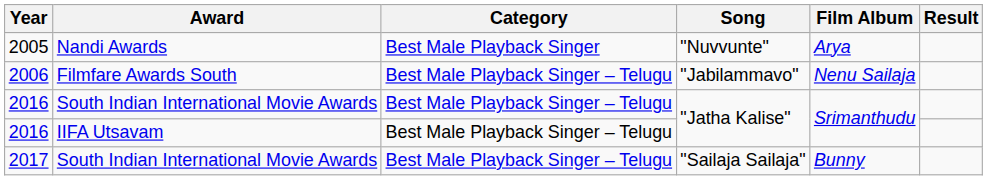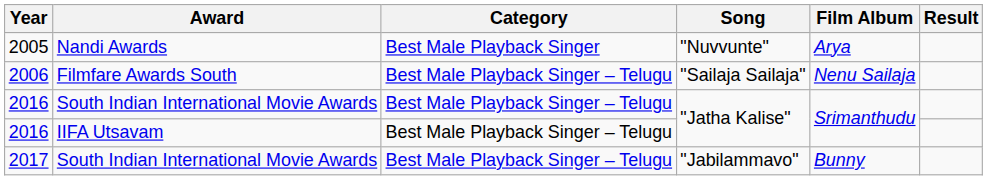2006 | Song: "Jabilammavo" -> "Sailaja Sailaja"
2017 | Song: "Sailaja Sailaja" -> "Jabilammavo"
